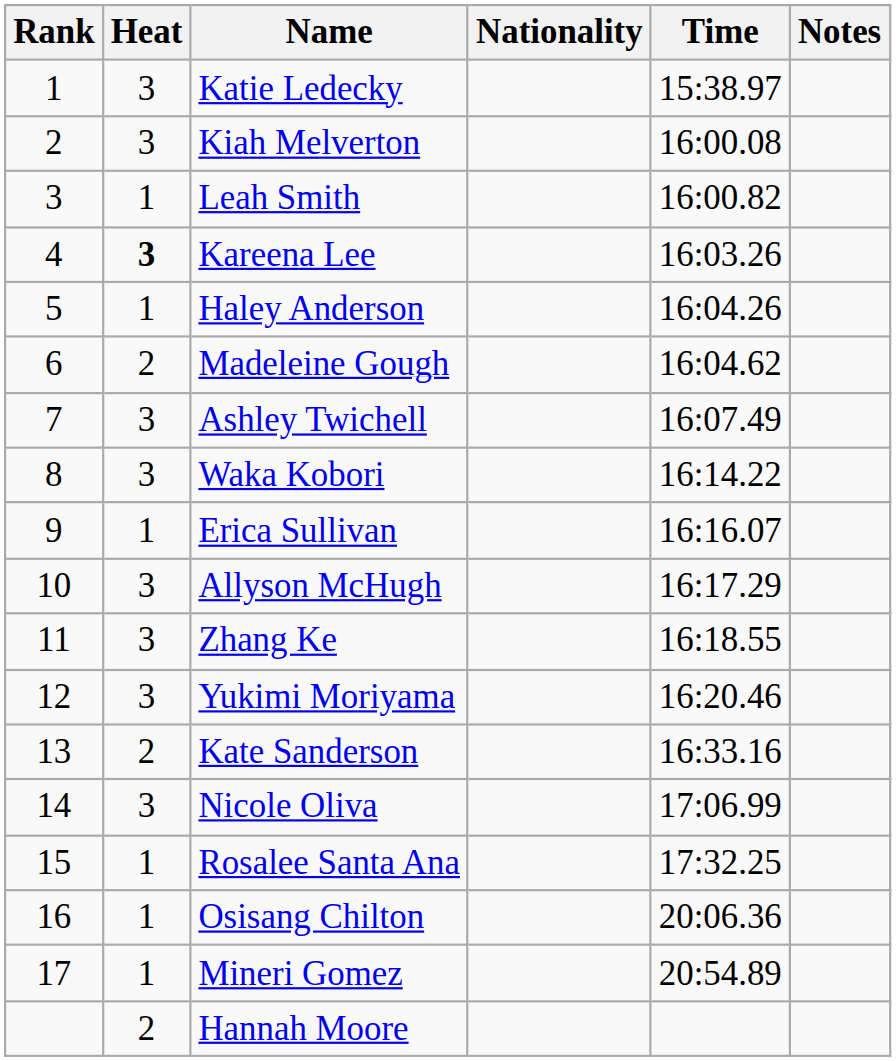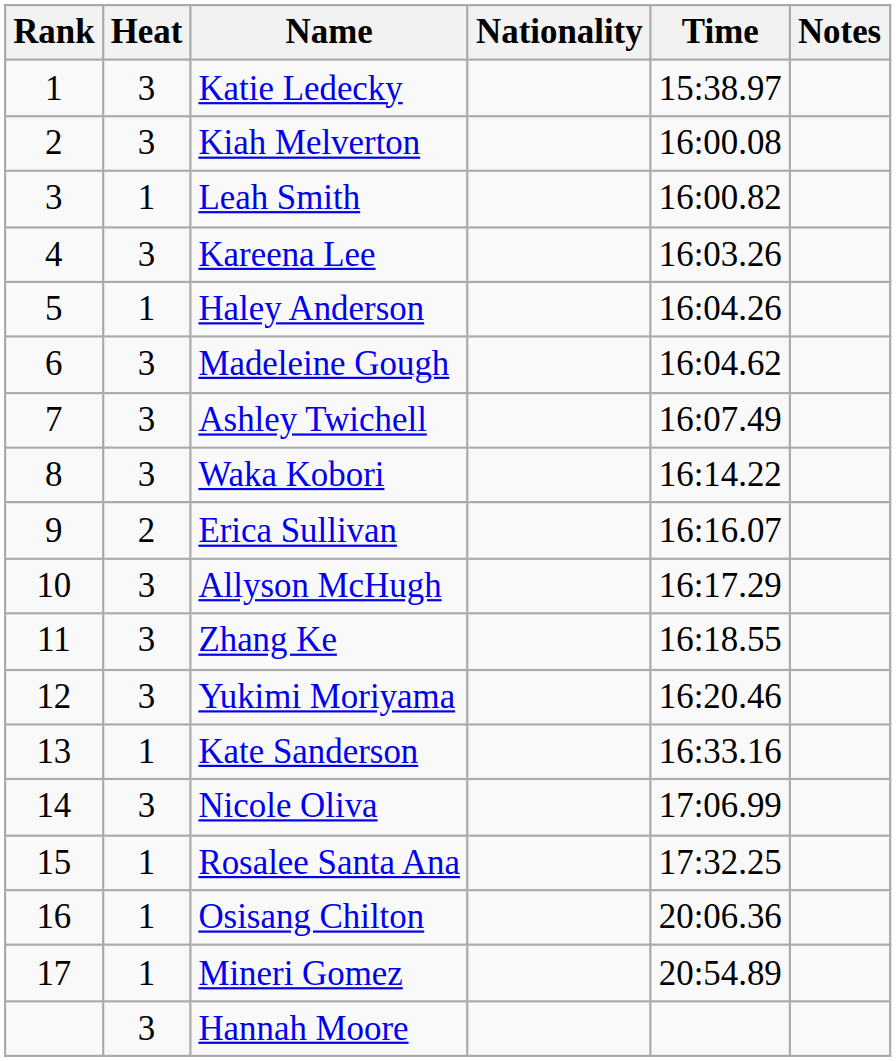Kareena Lee | Heat: bold -> normal
Madeleine Gough | Heat: 2 -> 3
Erica Sullivan | Heat: 1 -> 2
Kate Sanderson | Heat: 2 -> 1
Hannah Moore | Heat: 2 -> 3
